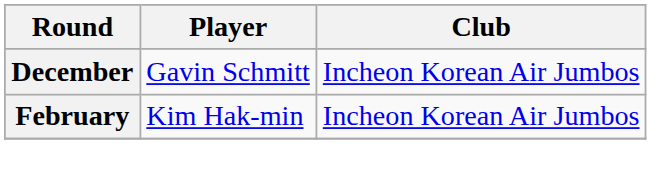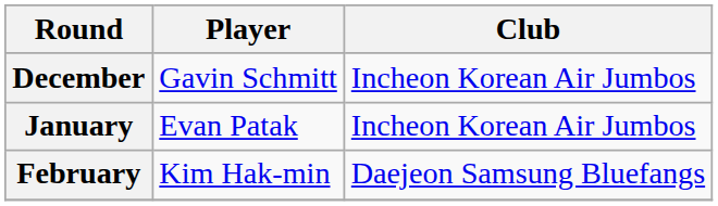+ row: January | Evan Patak | Incheon Korean Air Jumbos
February | Club: Incheon Korean Air Jumbos -> Daejeon Samsung Bluefangs
